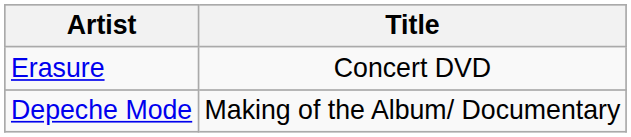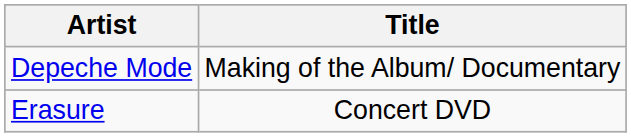rows swapped: Depeche Mode <-> Erasure
